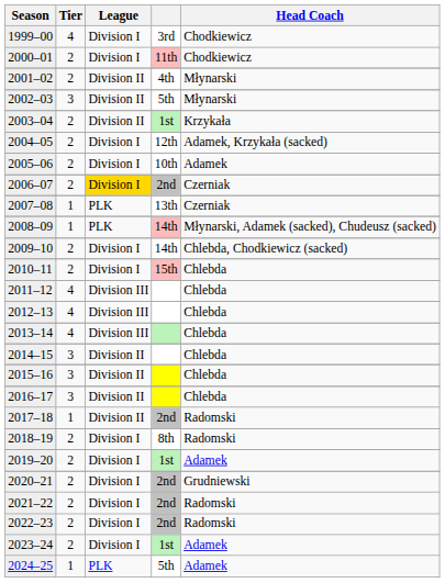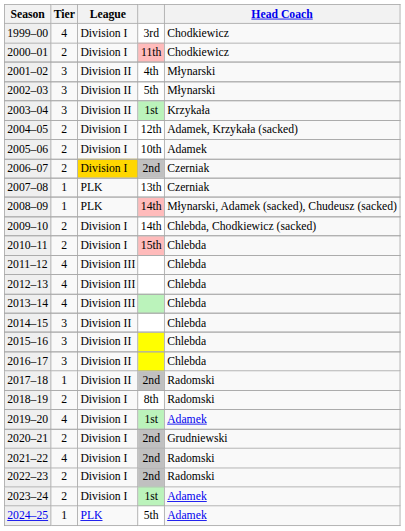2001–02 | Tier: 2 -> 3
2003–04 | Tier: 2 -> 3
2019–20 | Tier: 2 -> 4
2021–22 | Tier: 2 -> 4
